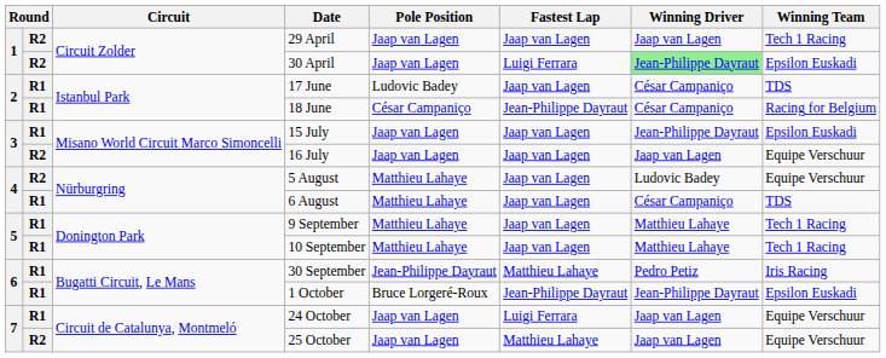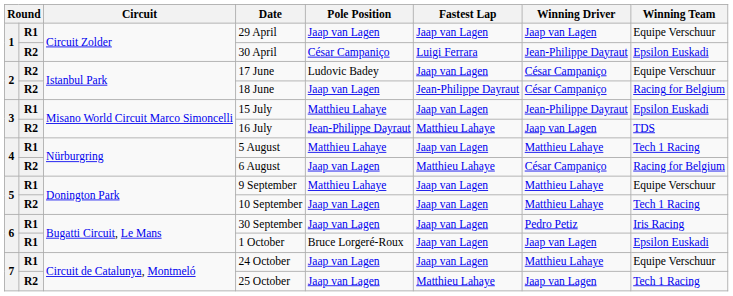29 April | column 2: R2 -> R1
29 April | Winning Team: Tech 1 Racing -> Equipe Verschuur
30 April | Pole Position: Jaap van Lagen -> César Campaniço
30 April | Winning Driver: lightgreen background -> no background
17 June | column 2: R1 -> R2
17 June | Winning Team: TDS -> Equipe Verschuur
18 June | column 2: R1 -> R2
18 June | Pole Position: César Campaniço -> Jaap van Lagen
15 July | Pole Position: Jaap van Lagen -> Matthieu Lahaye
16 July | Pole Position: Jaap van Lagen -> Jean-Philippe Dayraut
16 July | Fastest Lap: Jaap van Lagen -> Matthieu Lahaye
16 July | Winning Team: Equipe Verschuur -> TDS
5 August | column 2: R2 -> R1
5 August | Winning Driver: Ludovic Badey -> Matthieu Lahaye
5 August | Winning Team: Equipe Verschuur -> Tech 1 Racing
6 August | column 2: R1 -> R2
6 August | Pole Position: Matthieu Lahaye -> Jaap van Lagen
6 August | Fastest Lap: Jaap van Lagen -> Matthieu Lahaye
6 August | Winning Team: TDS -> Racing for Belgium
9 September | Winning Team: Tech 1 Racing -> Equipe Verschuur
10 September | column 2: R1 -> R2
10 September | Pole Position: Matthieu Lahaye -> Jaap van Lagen
30 September | Pole Position: Jean-Philippe Dayraut -> Jaap van Lagen
30 September | Fastest Lap: Matthieu Lahaye -> Jaap van Lagen
1 October | Fastest Lap: Jean-Philippe Dayraut -> Jaap van Lagen
1 October | Winning Driver: Jean-Philippe Dayraut -> Jaap van Lagen
24 October | Fastest Lap: Luigi Ferrara -> Jaap van Lagen
24 October | Winning Driver: Jaap van Lagen -> Matthieu Lahaye
25 October | Winning Team: Equipe Verschuur -> Tech 1 Racing
